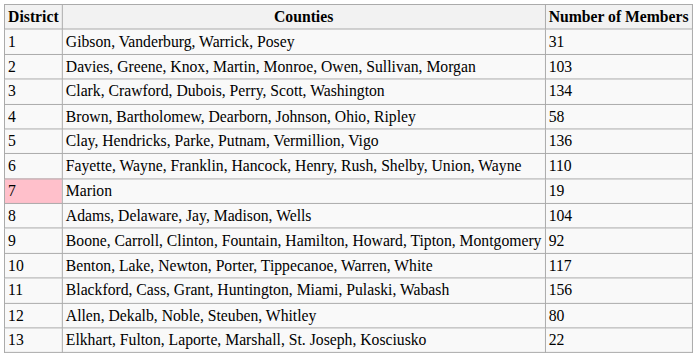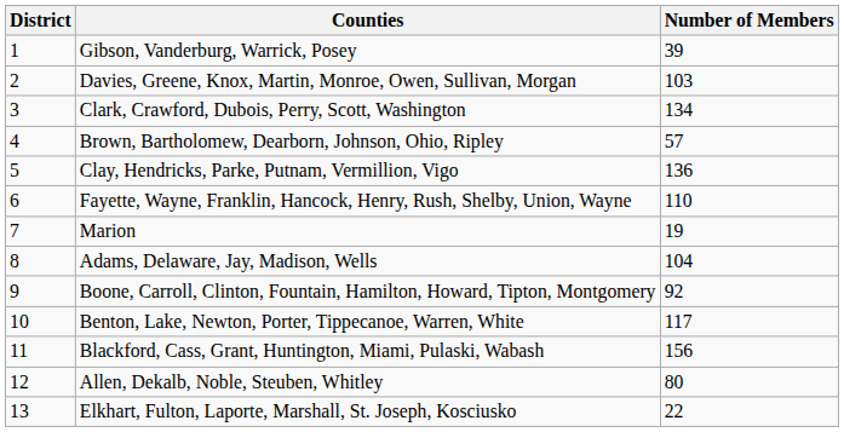Gibson, Vanderburg, Warrick, Posey | Number of Members: 31 -> 39
Brown, Bartholomew, Dearborn, Johnson, Ohio, Ripley | Number of Members: 58 -> 57
Marion | District: pink background -> no background
